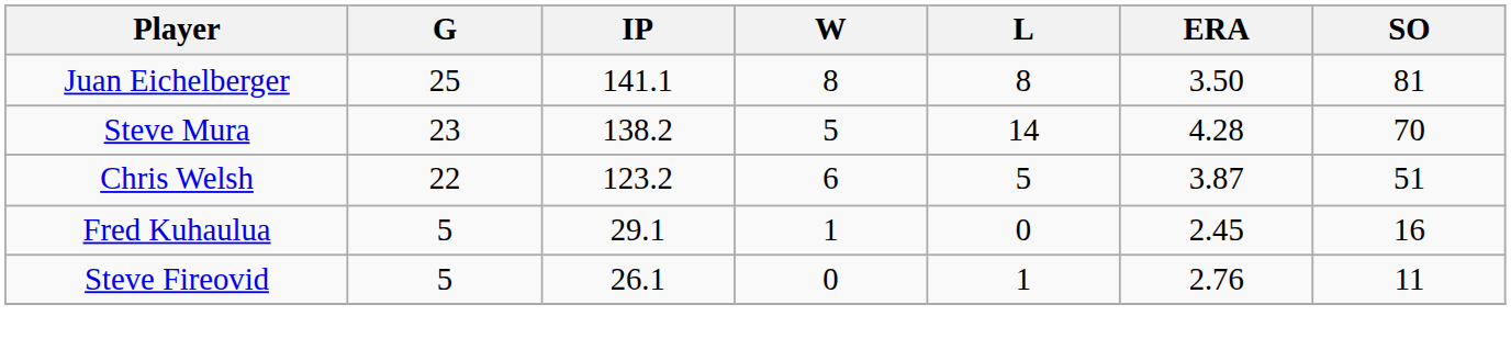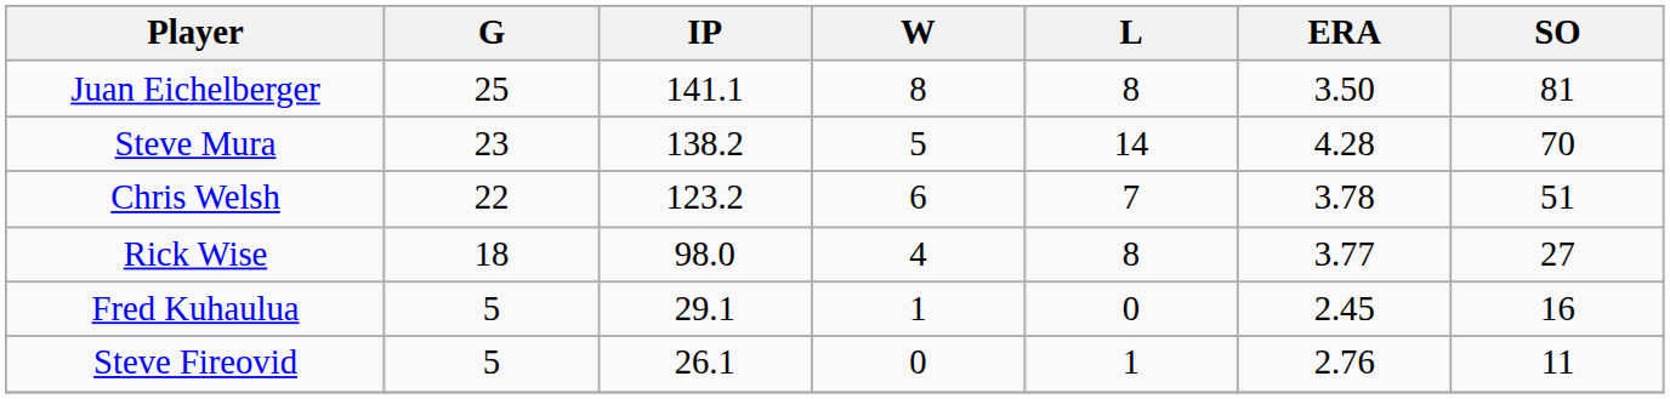Chris Welsh | L: 5 -> 7
Chris Welsh | ERA: 3.87 -> 3.78
+ row: Rick Wise | 18 | 98.0 | 4 | 8 | 3.77 | 27
